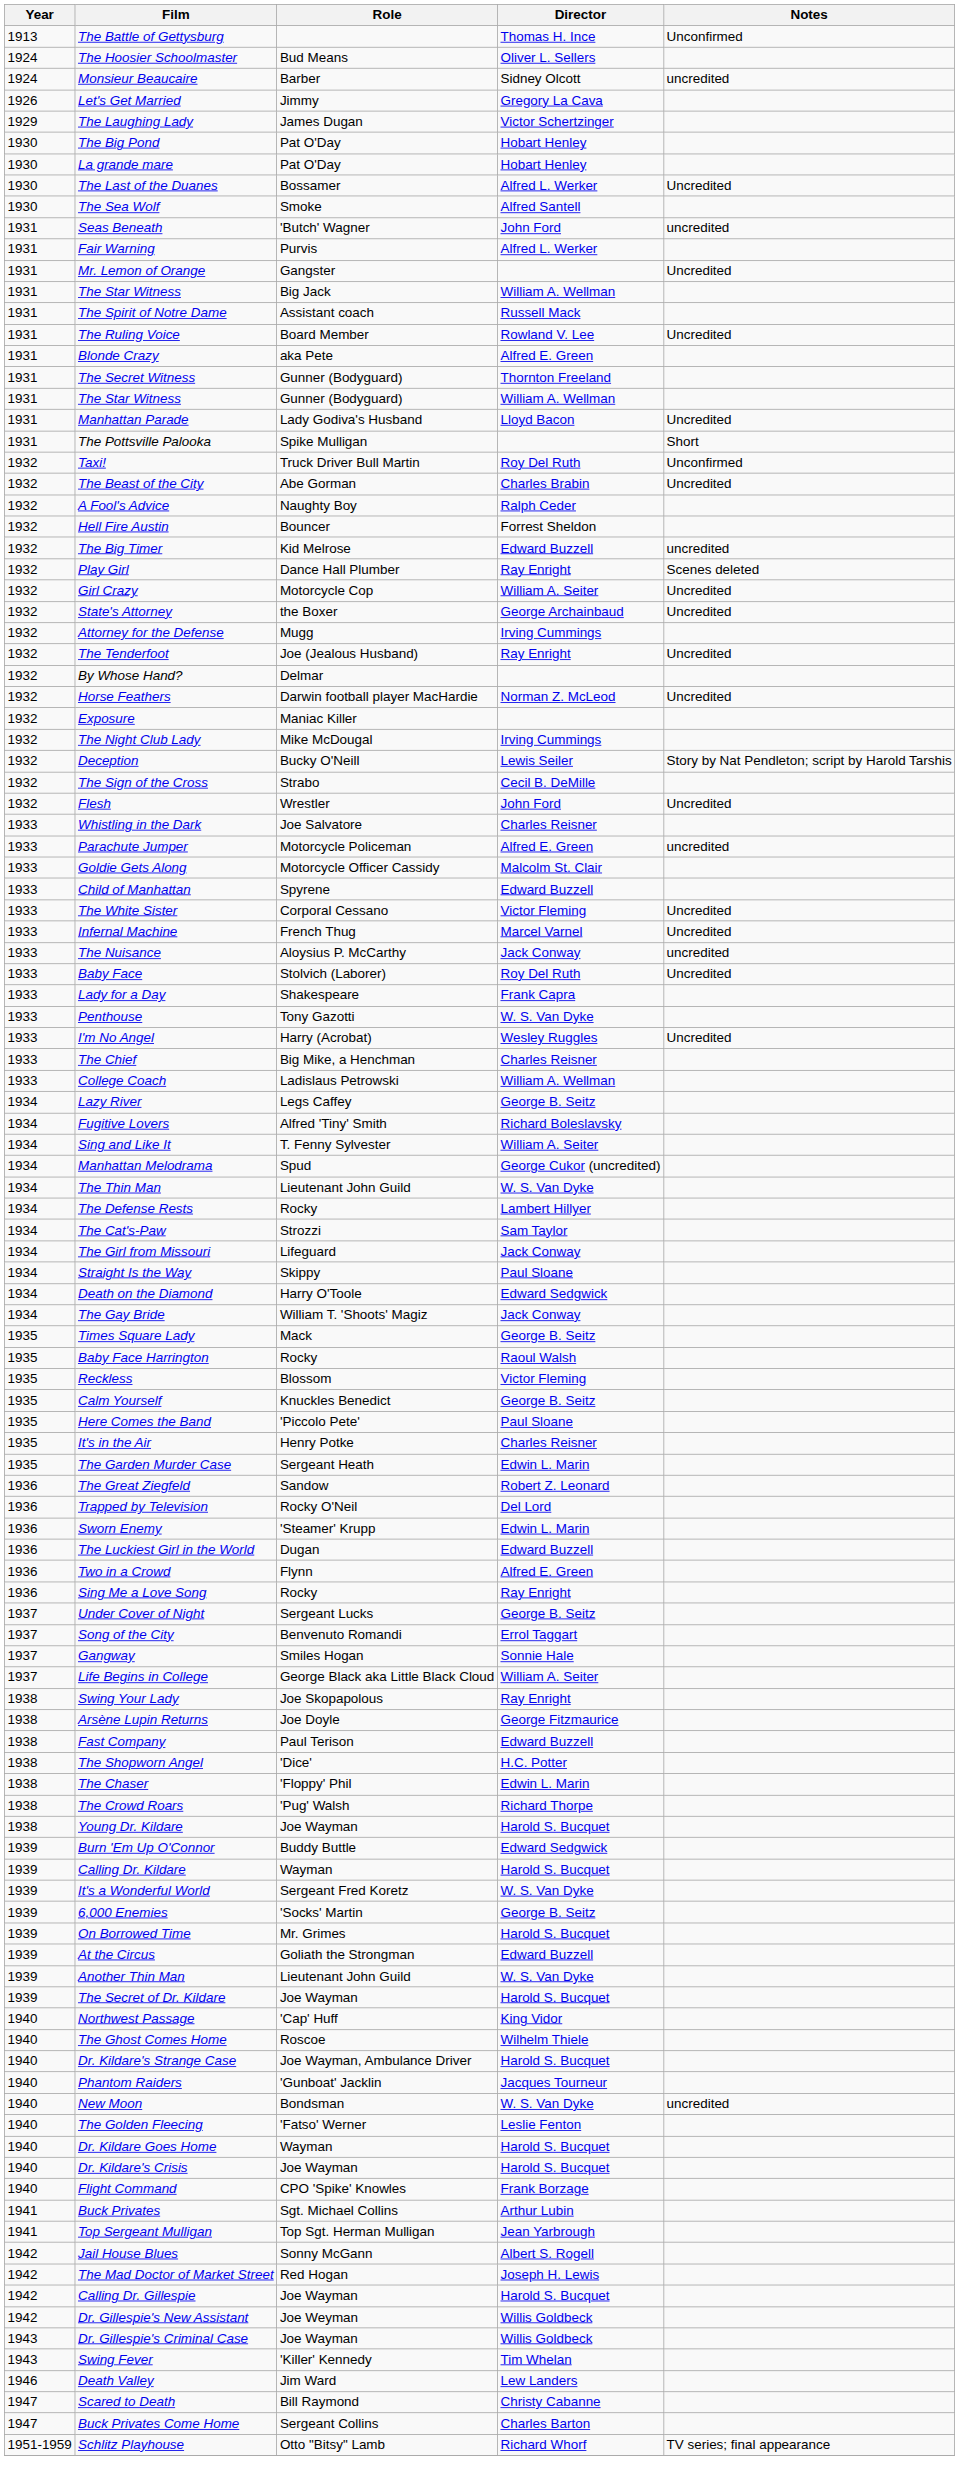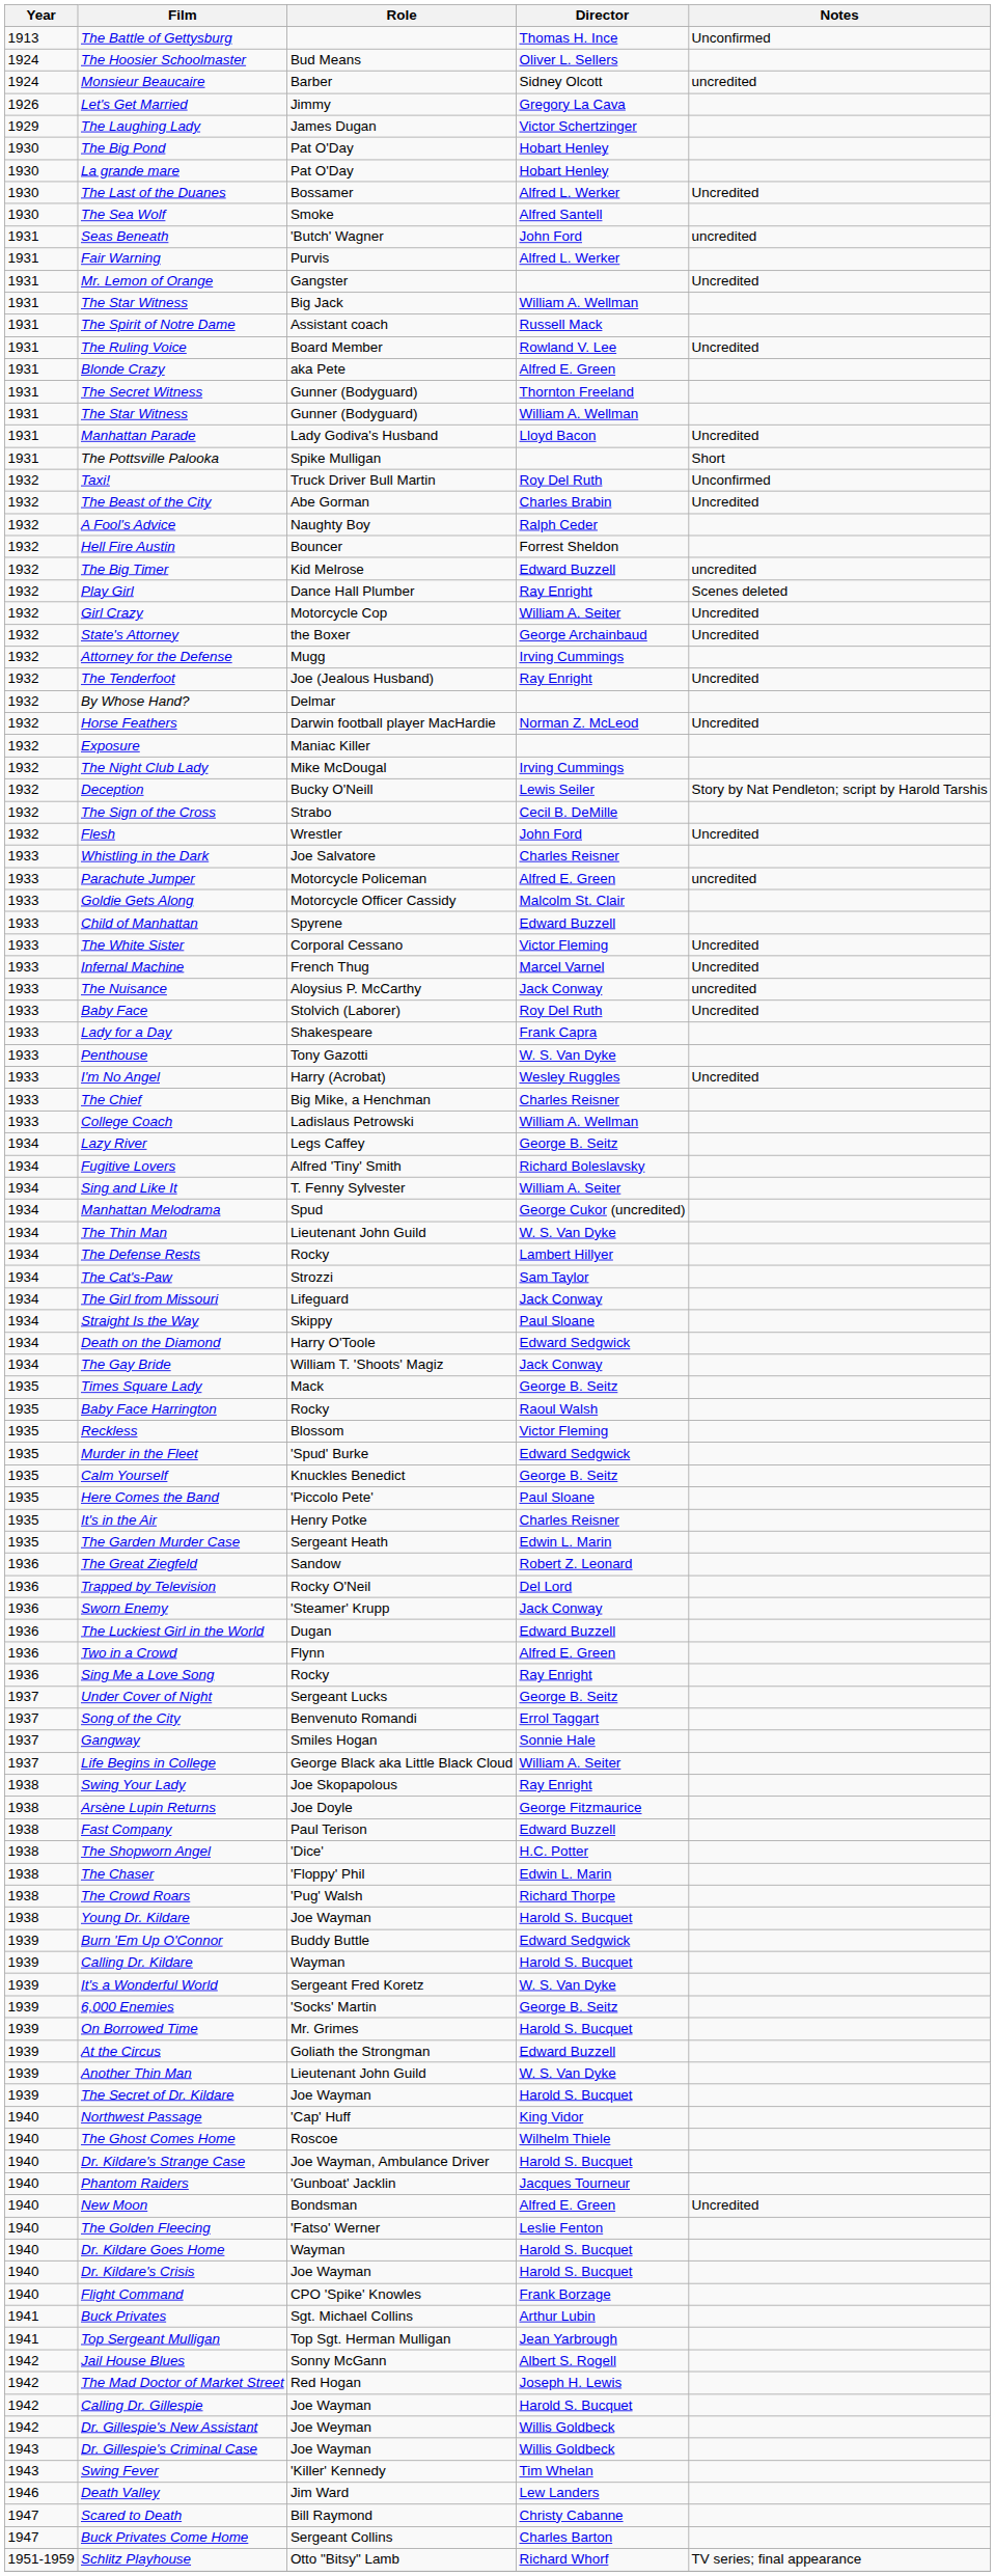+ row: 1935 | Murder in the Fleet | 'Spud' Burke | Edward Sedgwick
Sworn Enemy | Director: Edwin L. Marin -> Jack Conway
New Moon | Director: W. S. Van Dyke -> Alfred E. Green
New Moon | Notes: uncredited -> Uncredited
